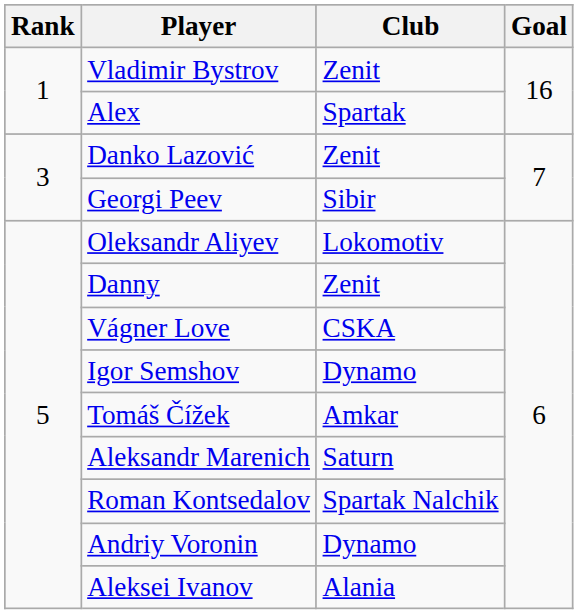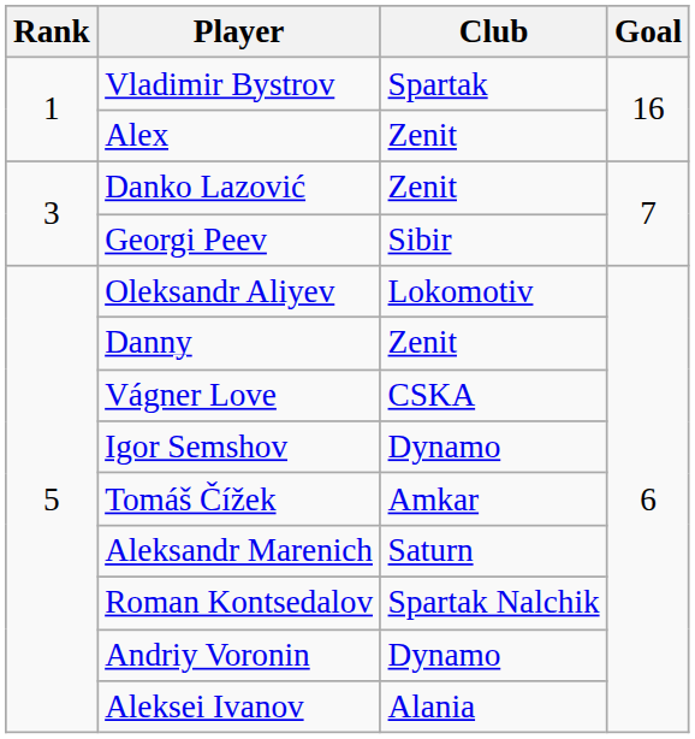Vladimir Bystrov | Club: Zenit -> Spartak
Alex | Club: Spartak -> Zenit
